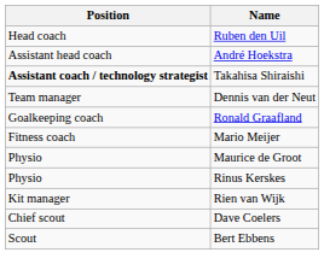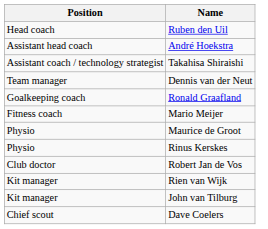Takahisa Shiraishi | Position: bold -> normal
+ row: Club doctor | Robert Jan de Vos
+ row: Kit manager | John van Tilburg
- row: Scout | Bert Ebbens
